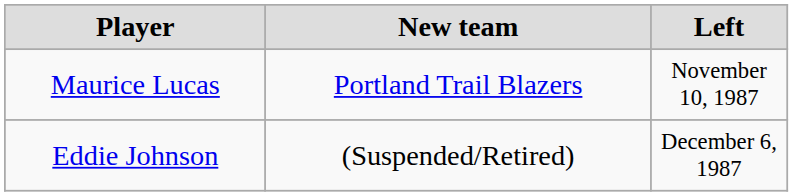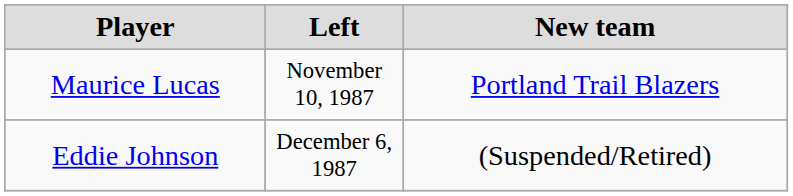columns swapped: Left <-> New team
